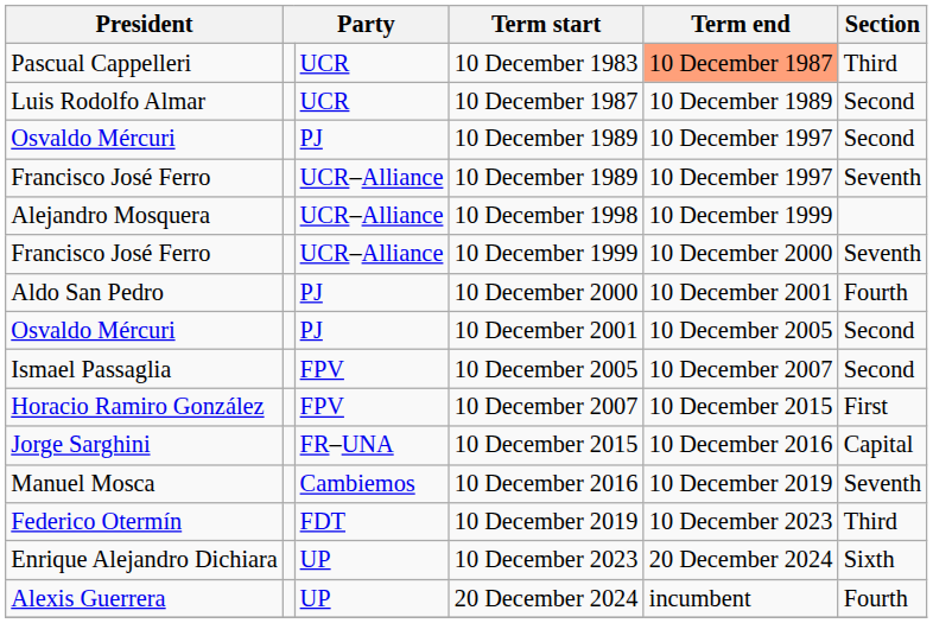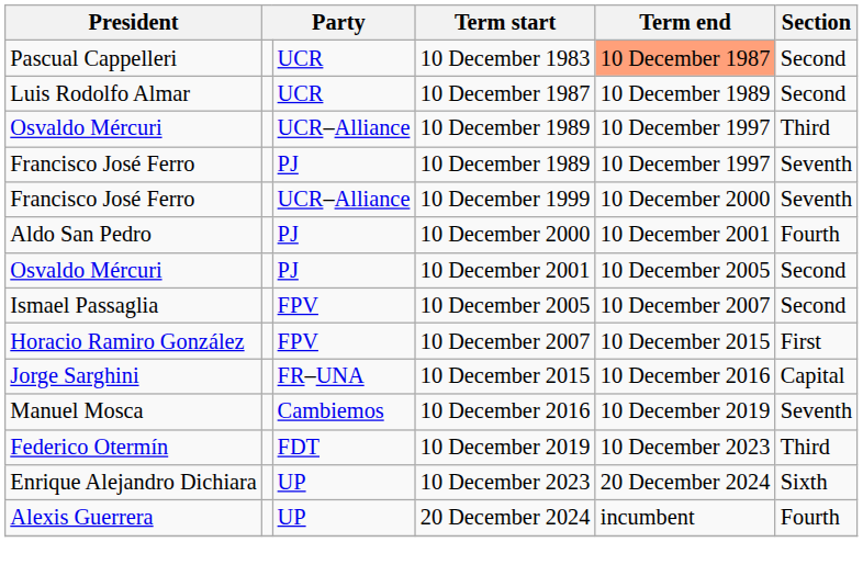10 December 1983 | Section: Third -> Second
Osvaldo Mércuri / 10 December 1989 | column 3: PJ -> UCR–Alliance
Osvaldo Mércuri / 10 December 1989 | Section: Second -> Third
Francisco José Ferro / 10 December 1989 | column 3: UCR–Alliance -> PJ
- row: Alejandro Mosquera | UCR–Alliance | 10 December 1998 | 10 December 1999
